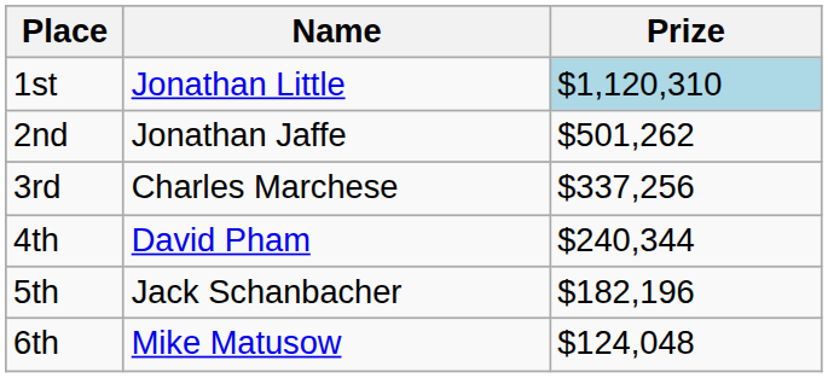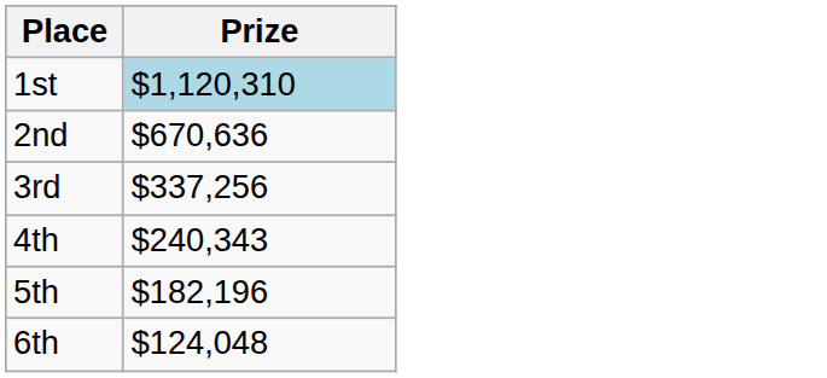- column: Name | Jonathan Little | Jonathan Jaffe | Charles Marchese | David Pham | Jack Schanbacher | Mike Matusow
2nd | Prize: $501,262 -> $670,636
4th | Prize: $240,344 -> $240,343
